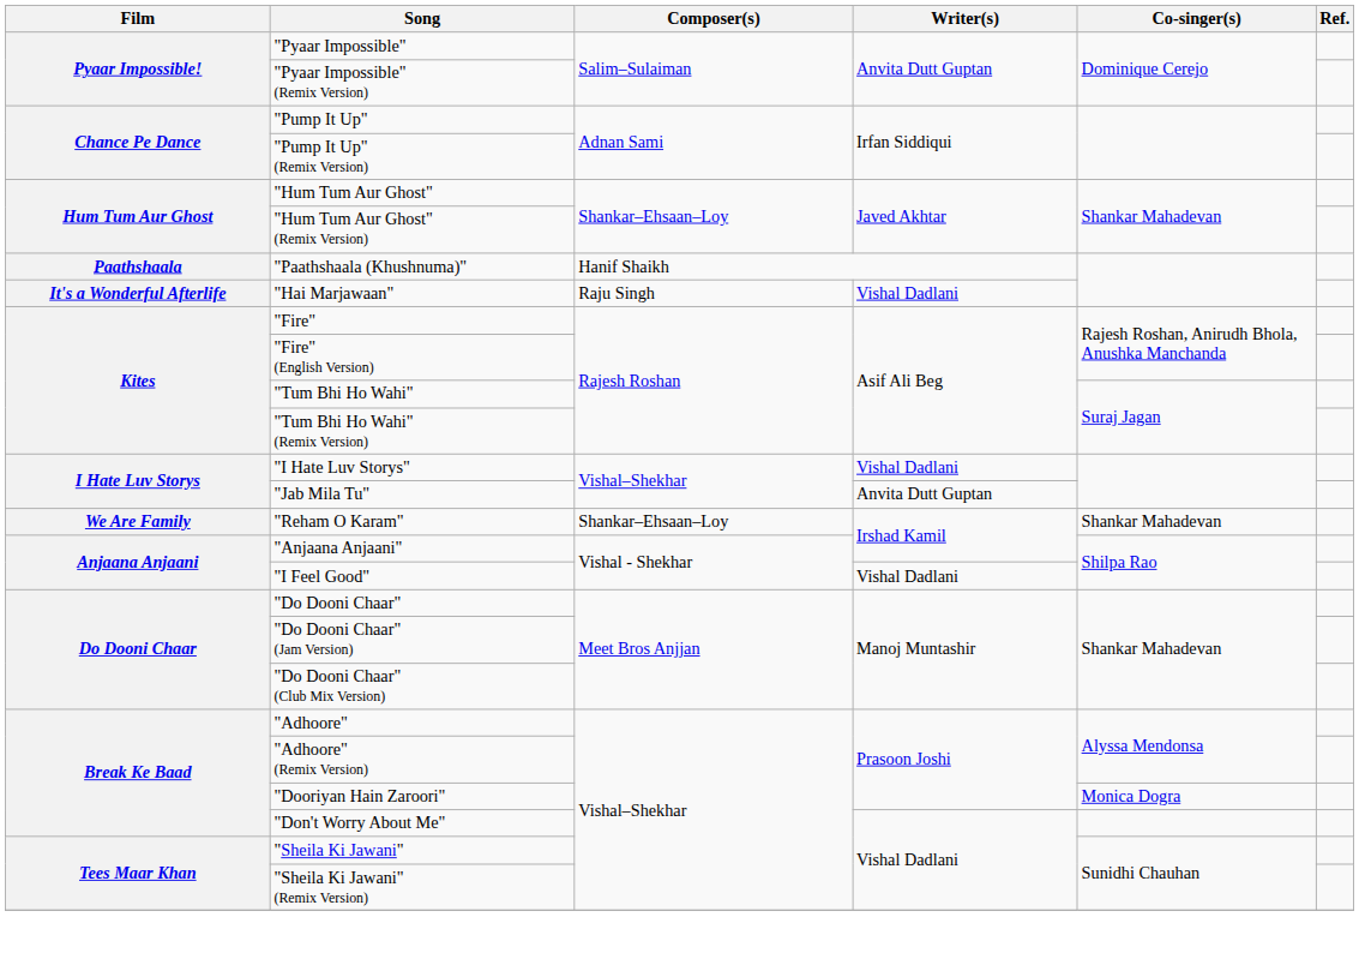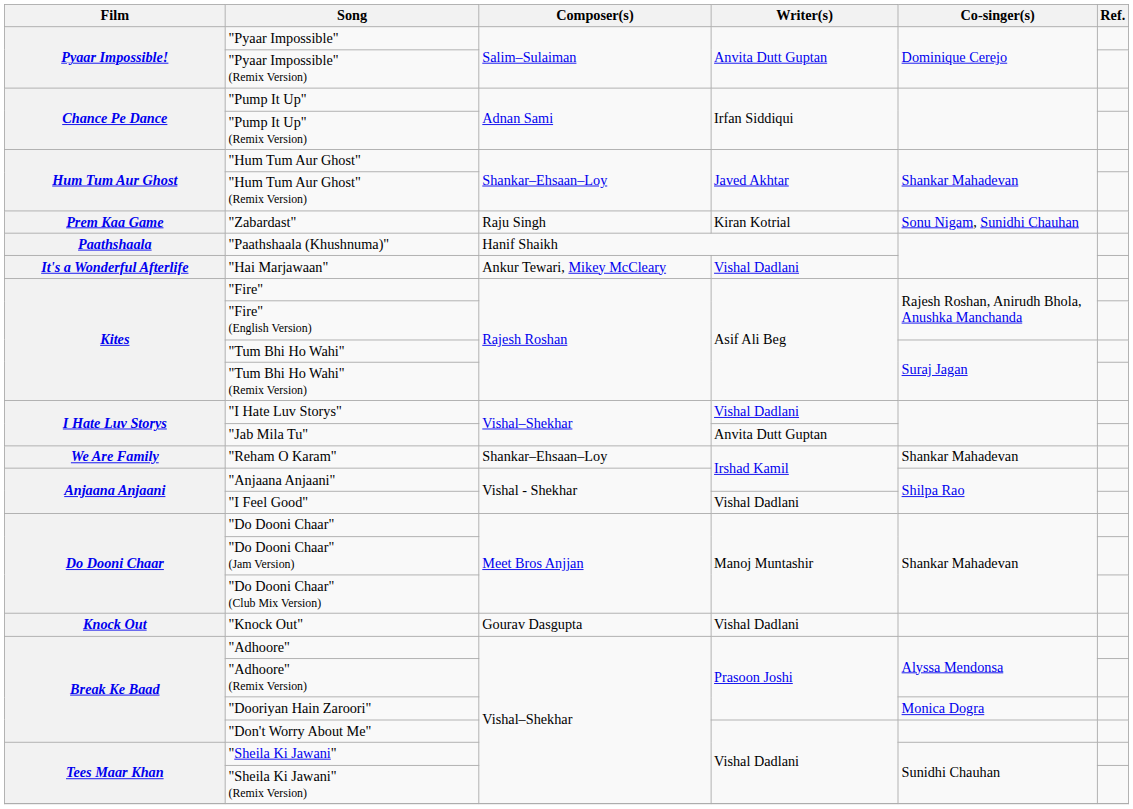+ row: Prem Kaa Game | "Zabardast" | Raju Singh | Kiran Kotrial | Sonu Nigam, Sunidhi Chauhan
"Hai Marjawaan" | Composer(s): Raju Singh -> Ankur Tewari, Mikey McCleary
+ row: Knock Out | "Knock Out" | Gourav Dasgupta | Vishal Dadlani
